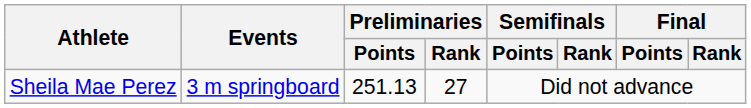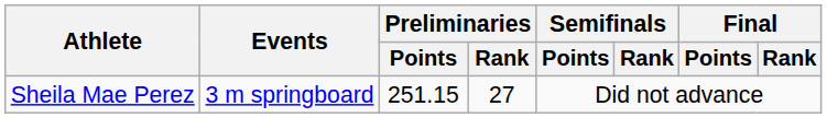Sheila Mae Perez | Preliminaries / Points: 251.13 -> 251.15
